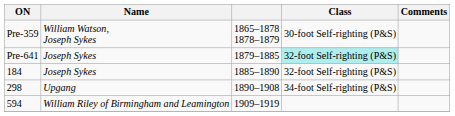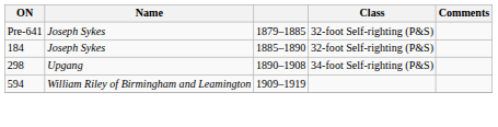- row: Pre-359 | William Watson, Joseph Sykes | 1865–1878 1878–1879 | 30-foot Self-righting (P&S)
Pre-641 | Class: paleturquoise background -> no background
